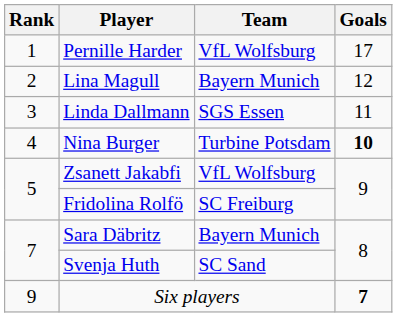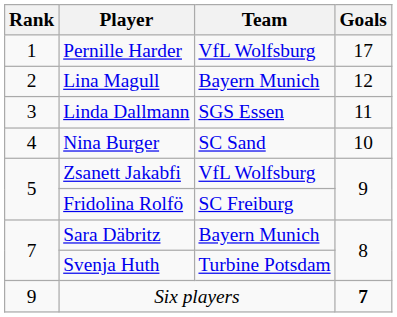Nina Burger | Team: Turbine Potsdam -> SC Sand
Nina Burger | Goals: bold -> normal
Svenja Huth | Team: SC Sand -> Turbine Potsdam
